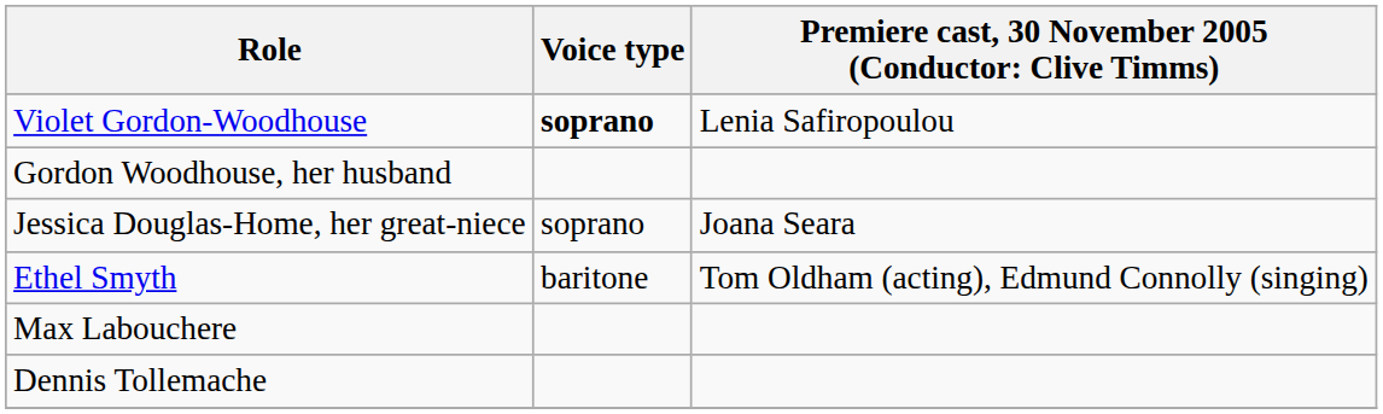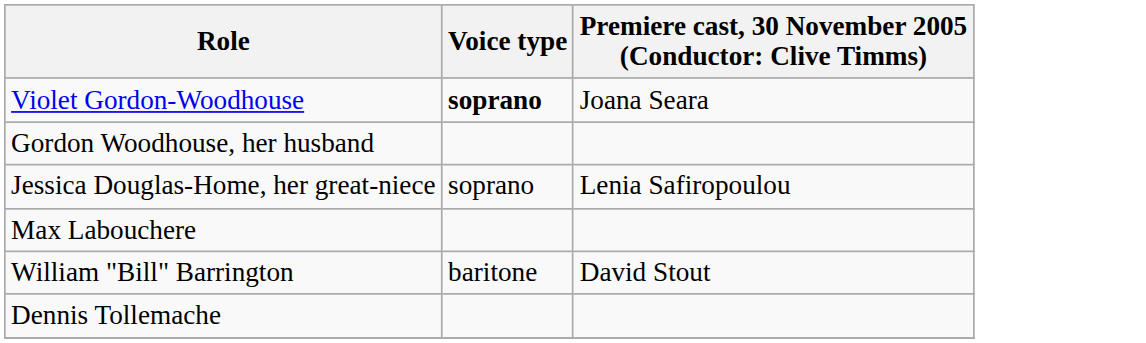Violet Gordon-Woodhouse | column 3: Lenia Safiropoulou -> Joana Seara
Jessica Douglas-Home, her great-niece | column 3: Joana Seara -> Lenia Safiropoulou
- row: Ethel Smyth | baritone | Tom Oldham (acting), Edmund Connolly (singing)
+ row: William "Bill" Barrington | baritone | David Stout
